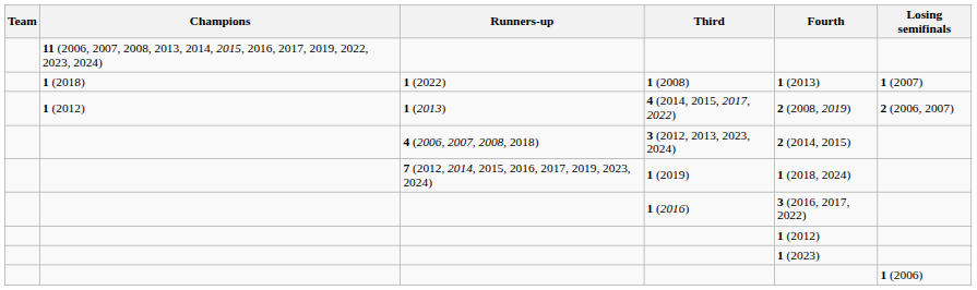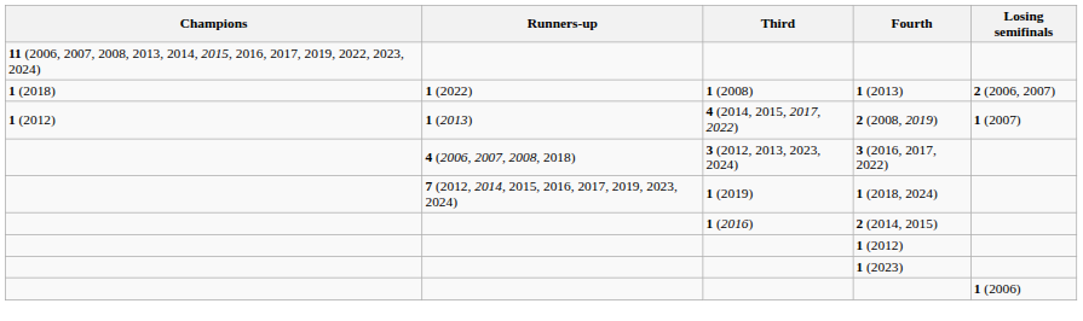- column: Team
1 (2008) | Losing semifinals: 1 (2007) -> 2 (2006, 2007)
4 (2014, 2015, 2017, 2022) | Losing semifinals: 2 (2006, 2007) -> 1 (2007)
3 (2012, 2013, 2023, 2024) | Fourth: 2 (2014, 2015) -> 3 (2016, 2017, 2022)
1 (2016) | Fourth: 3 (2016, 2017, 2022) -> 2 (2014, 2015)
